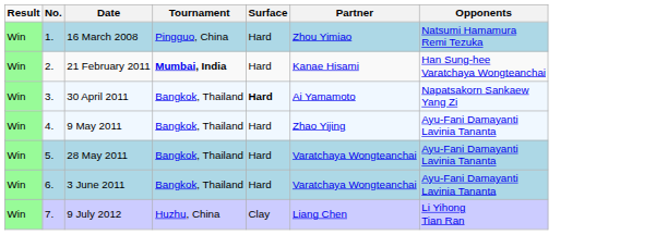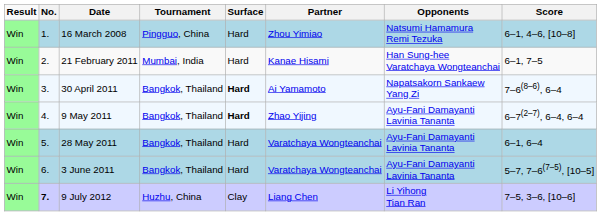+ column: Score | 6–1, 4–6, [10–8] | 6–1, 7–5 | 7–6(8–6), 6–4 | 6–7(2–7), 6–4, 6–4 | 6–1, 6–4 | 5–7, 7–6(7–5), [10–5] | 7–5, 3–6, [10–6]
21 February 2011 | Tournament: bold -> normal
9 May 2011 | Surface: normal -> bold
9 July 2012 | No.: normal -> bold
